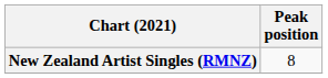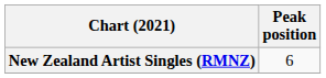New Zealand Artist Singles (RMNZ) | Peak position: 8 -> 6
